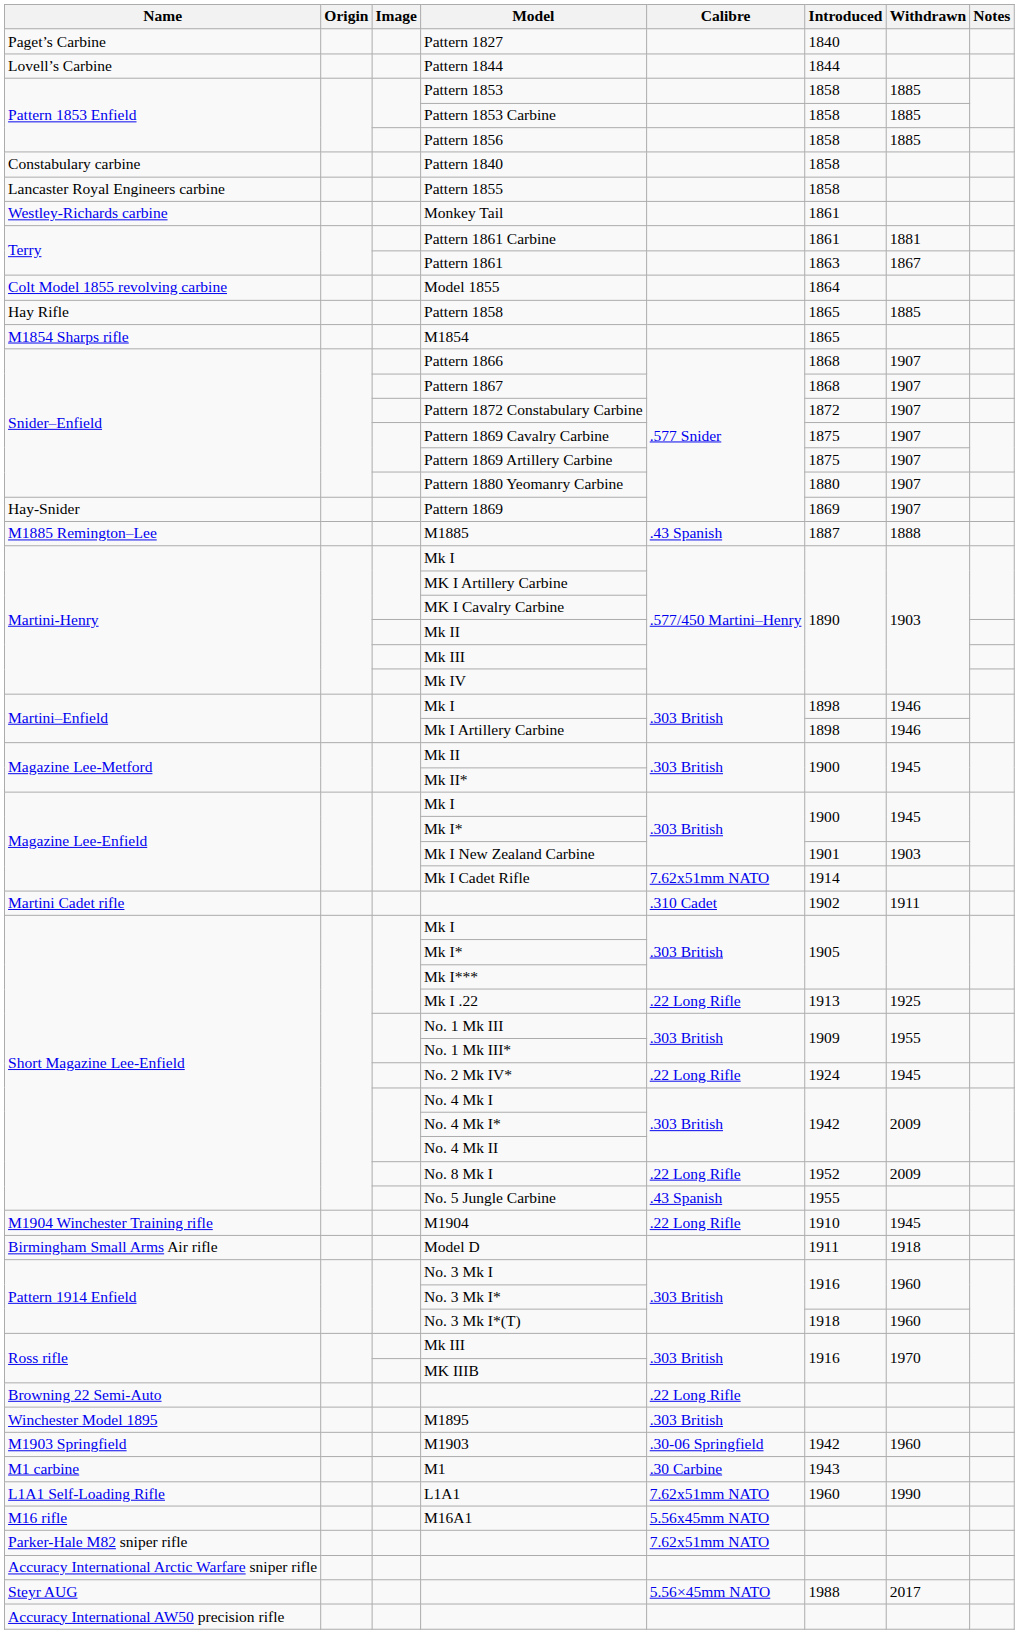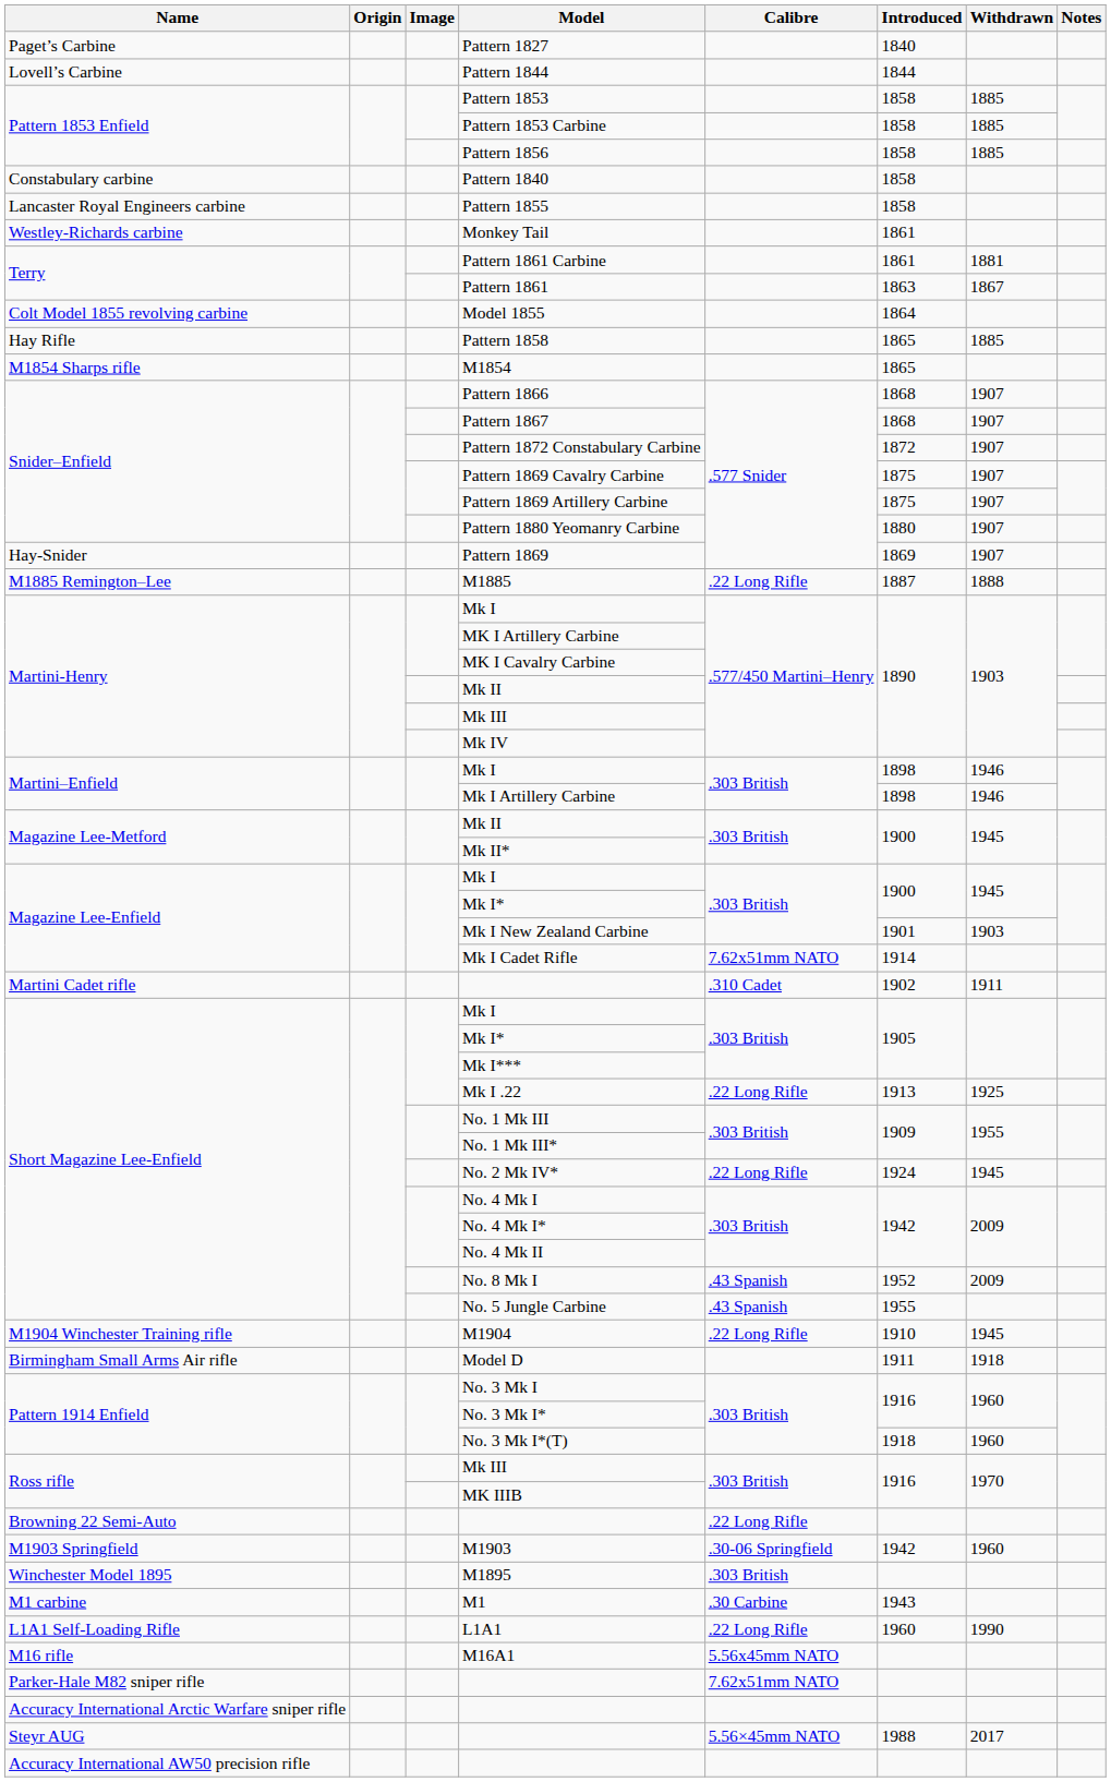M1885 | Calibre: .43 Spanish -> .22 Long Rifle
No. 8 Mk I | Calibre: .22 Long Rifle -> .43 Spanish
rows swapped: M1895 <-> M1903
L1A1 | Calibre: 7.62x51mm NATO -> .22 Long Rifle
